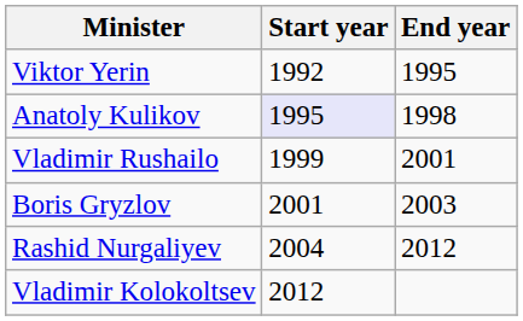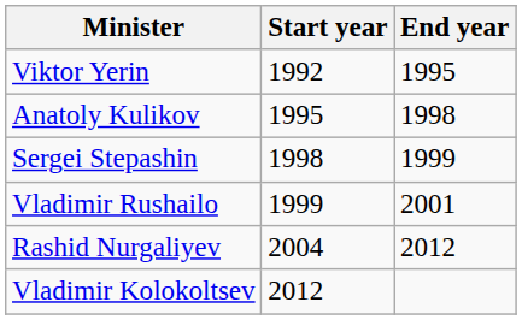Anatoly Kulikov | Start year: lavender background -> no background
+ row: Sergei Stepashin | 1998 | 1999
- row: Boris Gryzlov | 2001 | 2003
